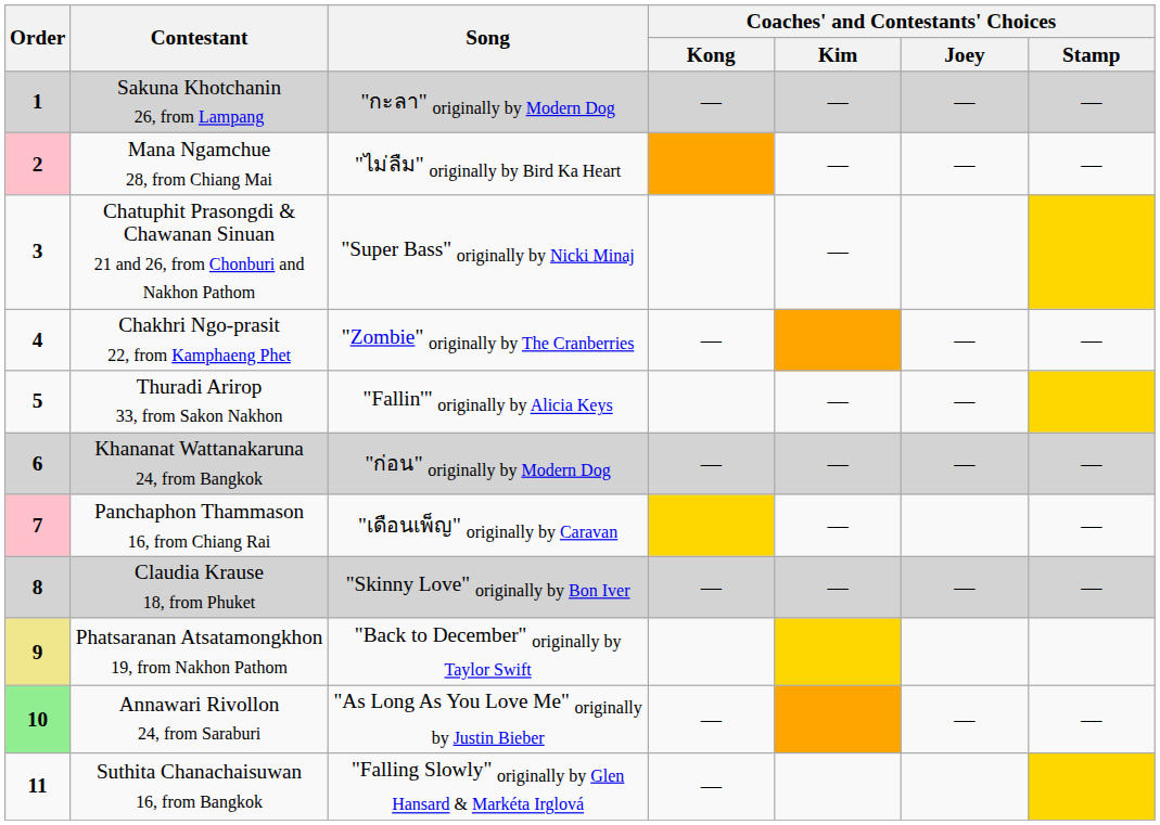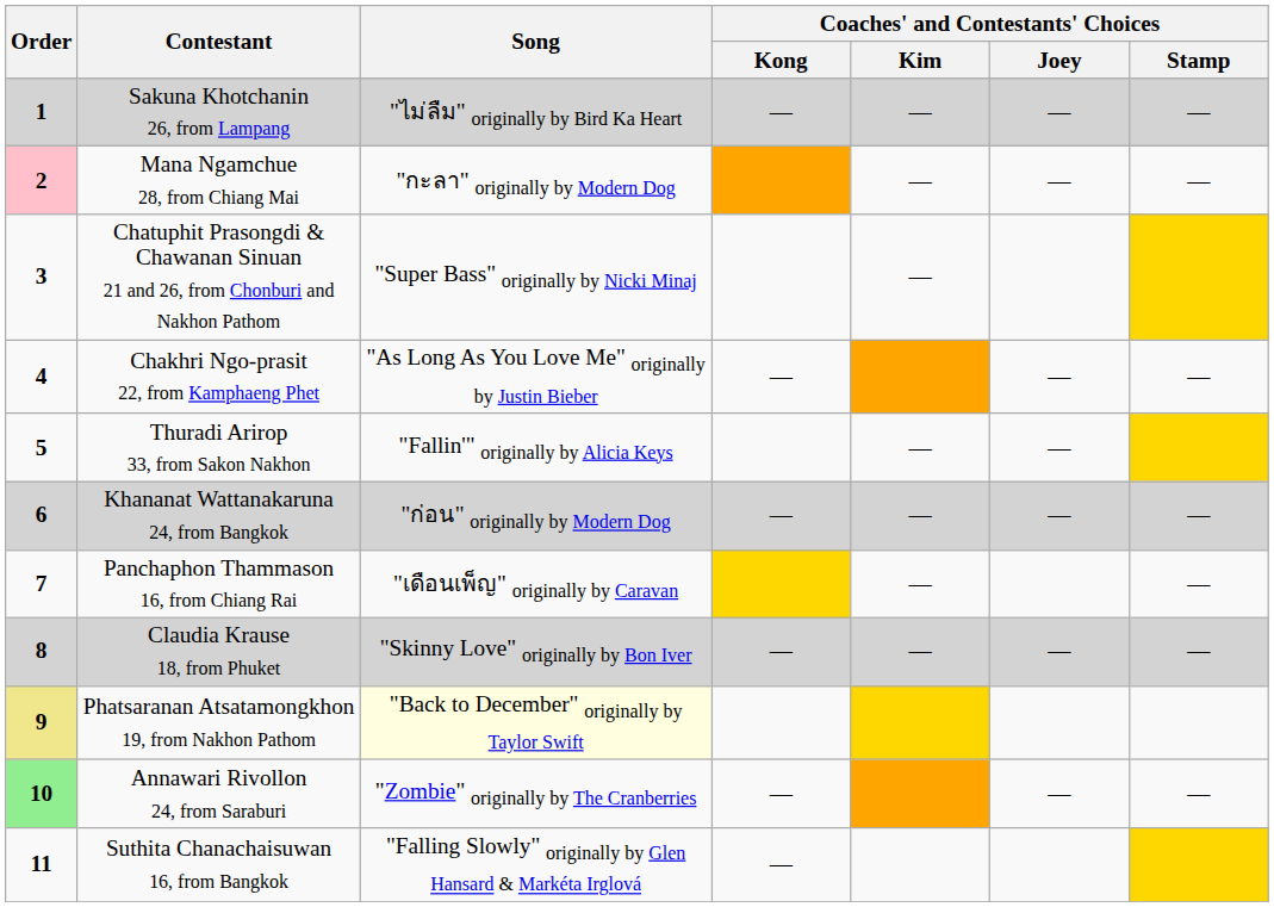Sakuna Khotchanin 26, from Lampang | Song: "กะลา" originally by Modern Dog -> "ไม่ลืม" originally by Bird Ka Heart
Mana Ngamchue 28, from Chiang Mai | Song: "ไม่ลืม" originally by Bird Ka Heart -> "กะลา" originally by Modern Dog
Chakhri Ngo-prasit 22, from Kamphaeng Phet | Song: "Zombie" originally by The Cranberries -> "As Long As You Love Me" originally by Justin Bieber
Panchaphon Thammason 16, from Chiang Rai | Order: pink background -> no background
Phatsaranan Atsatamongkhon 19, from Nakhon Pathom | Song: no background -> lightyellow background
Annawari Rivollon 24, from Saraburi | Song: "As Long As You Love Me" originally by Justin Bieber -> "Zombie" originally by The Cranberries
